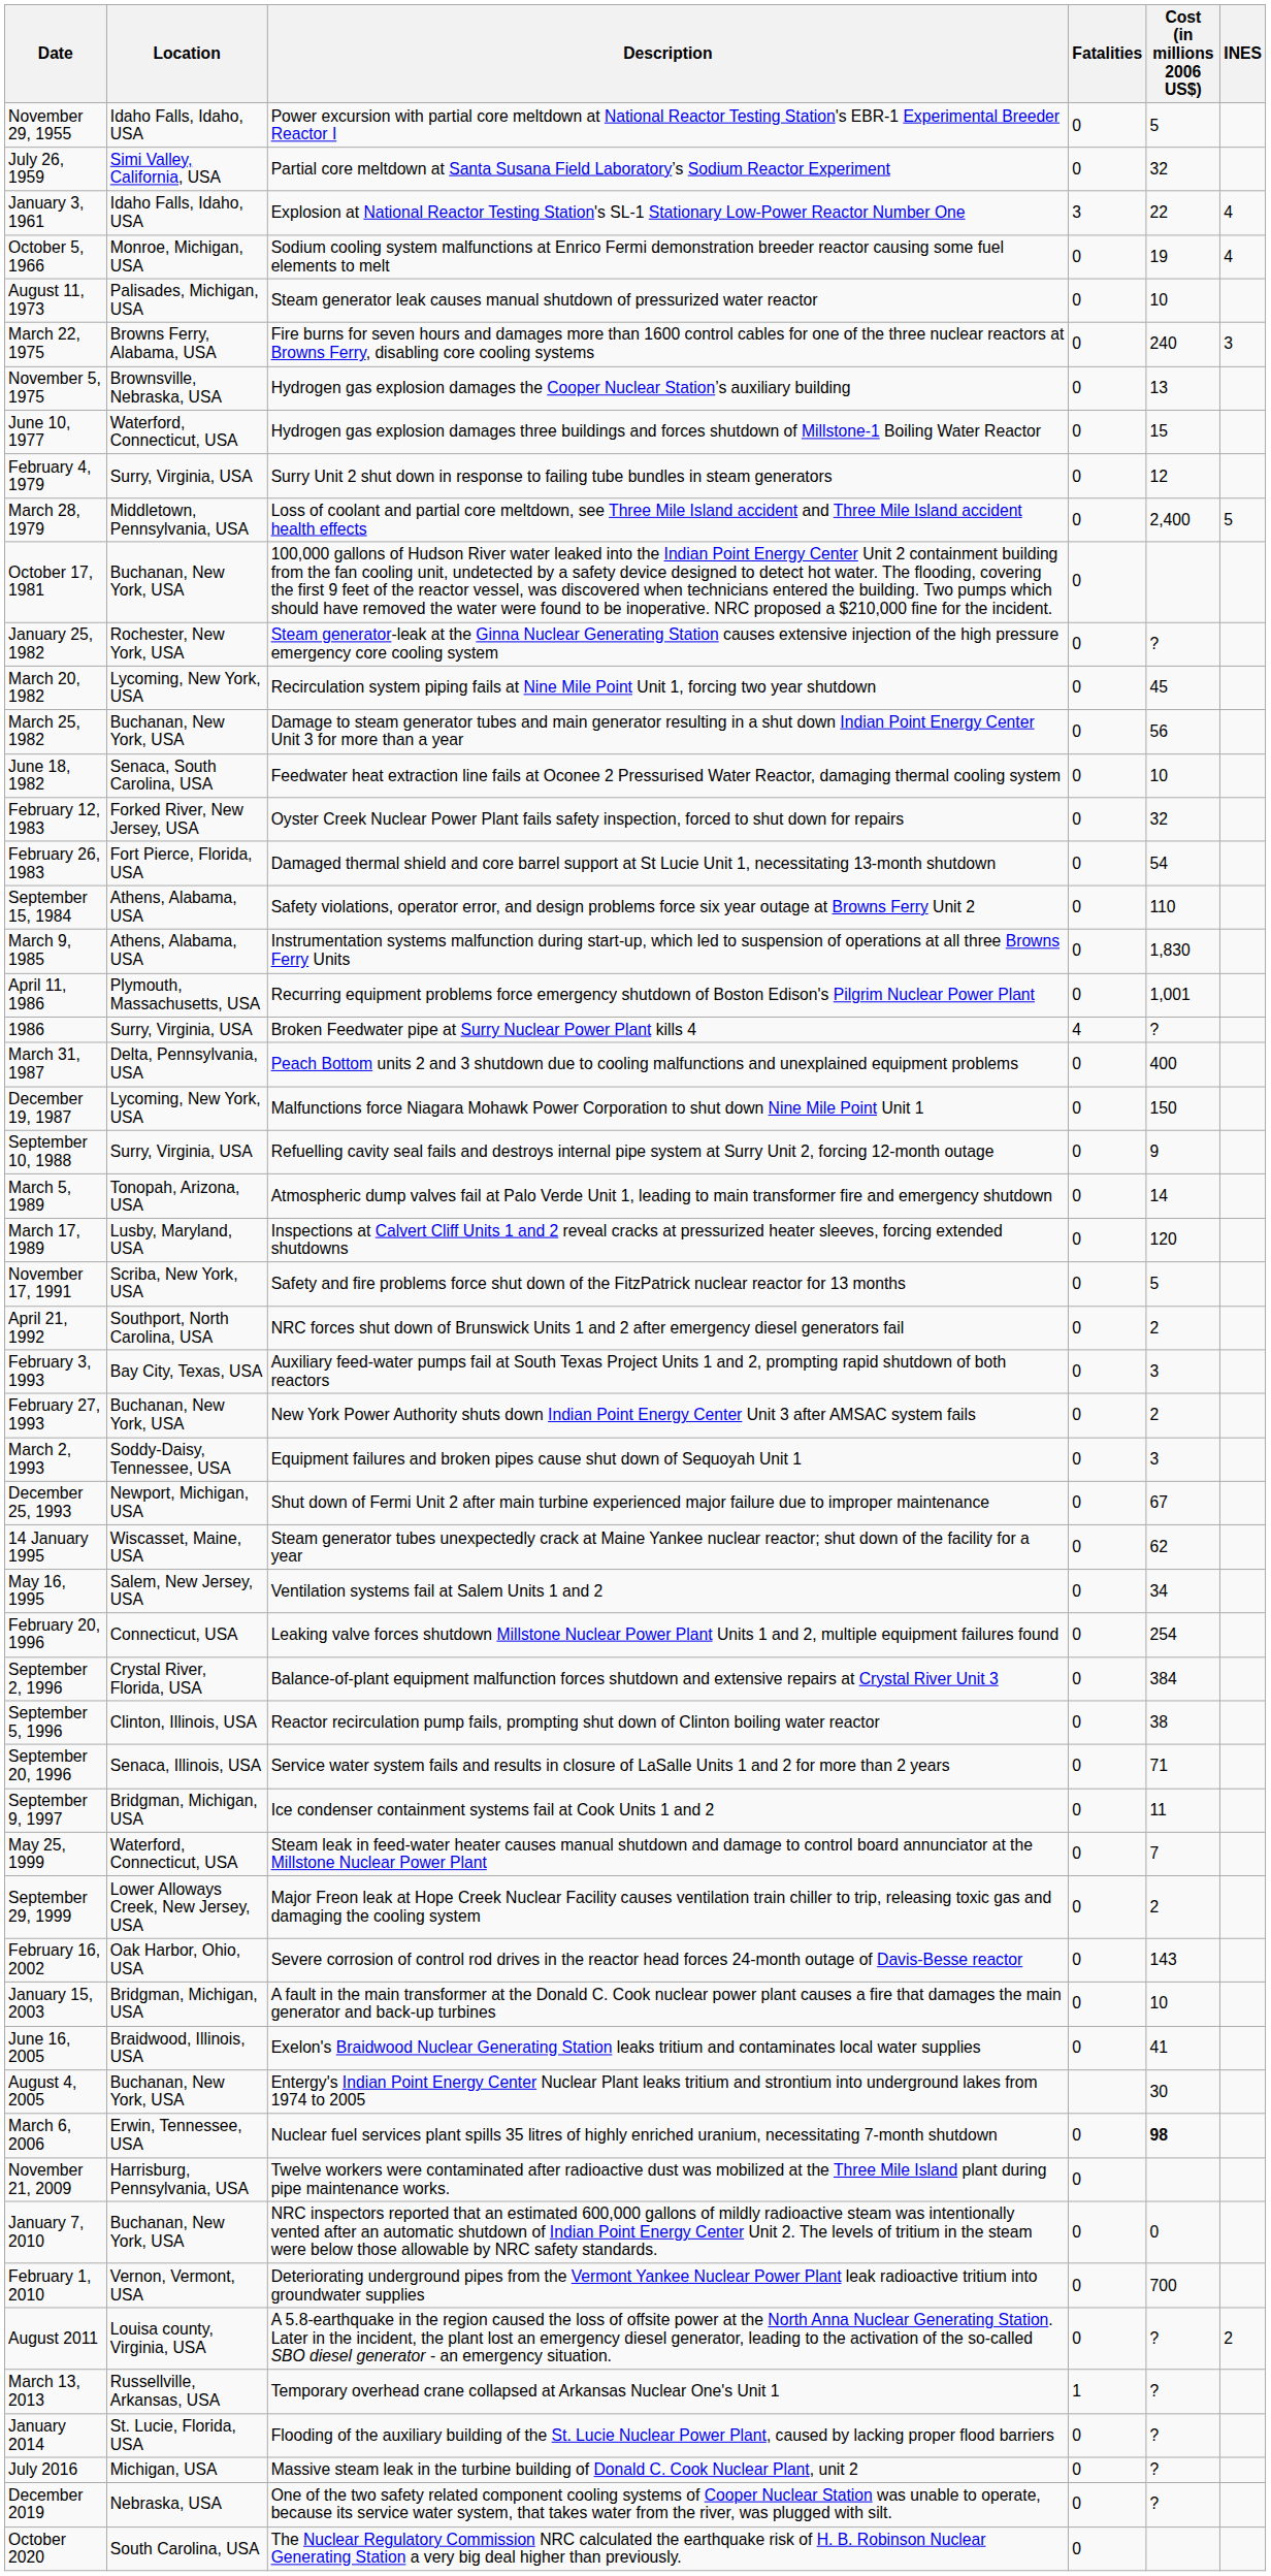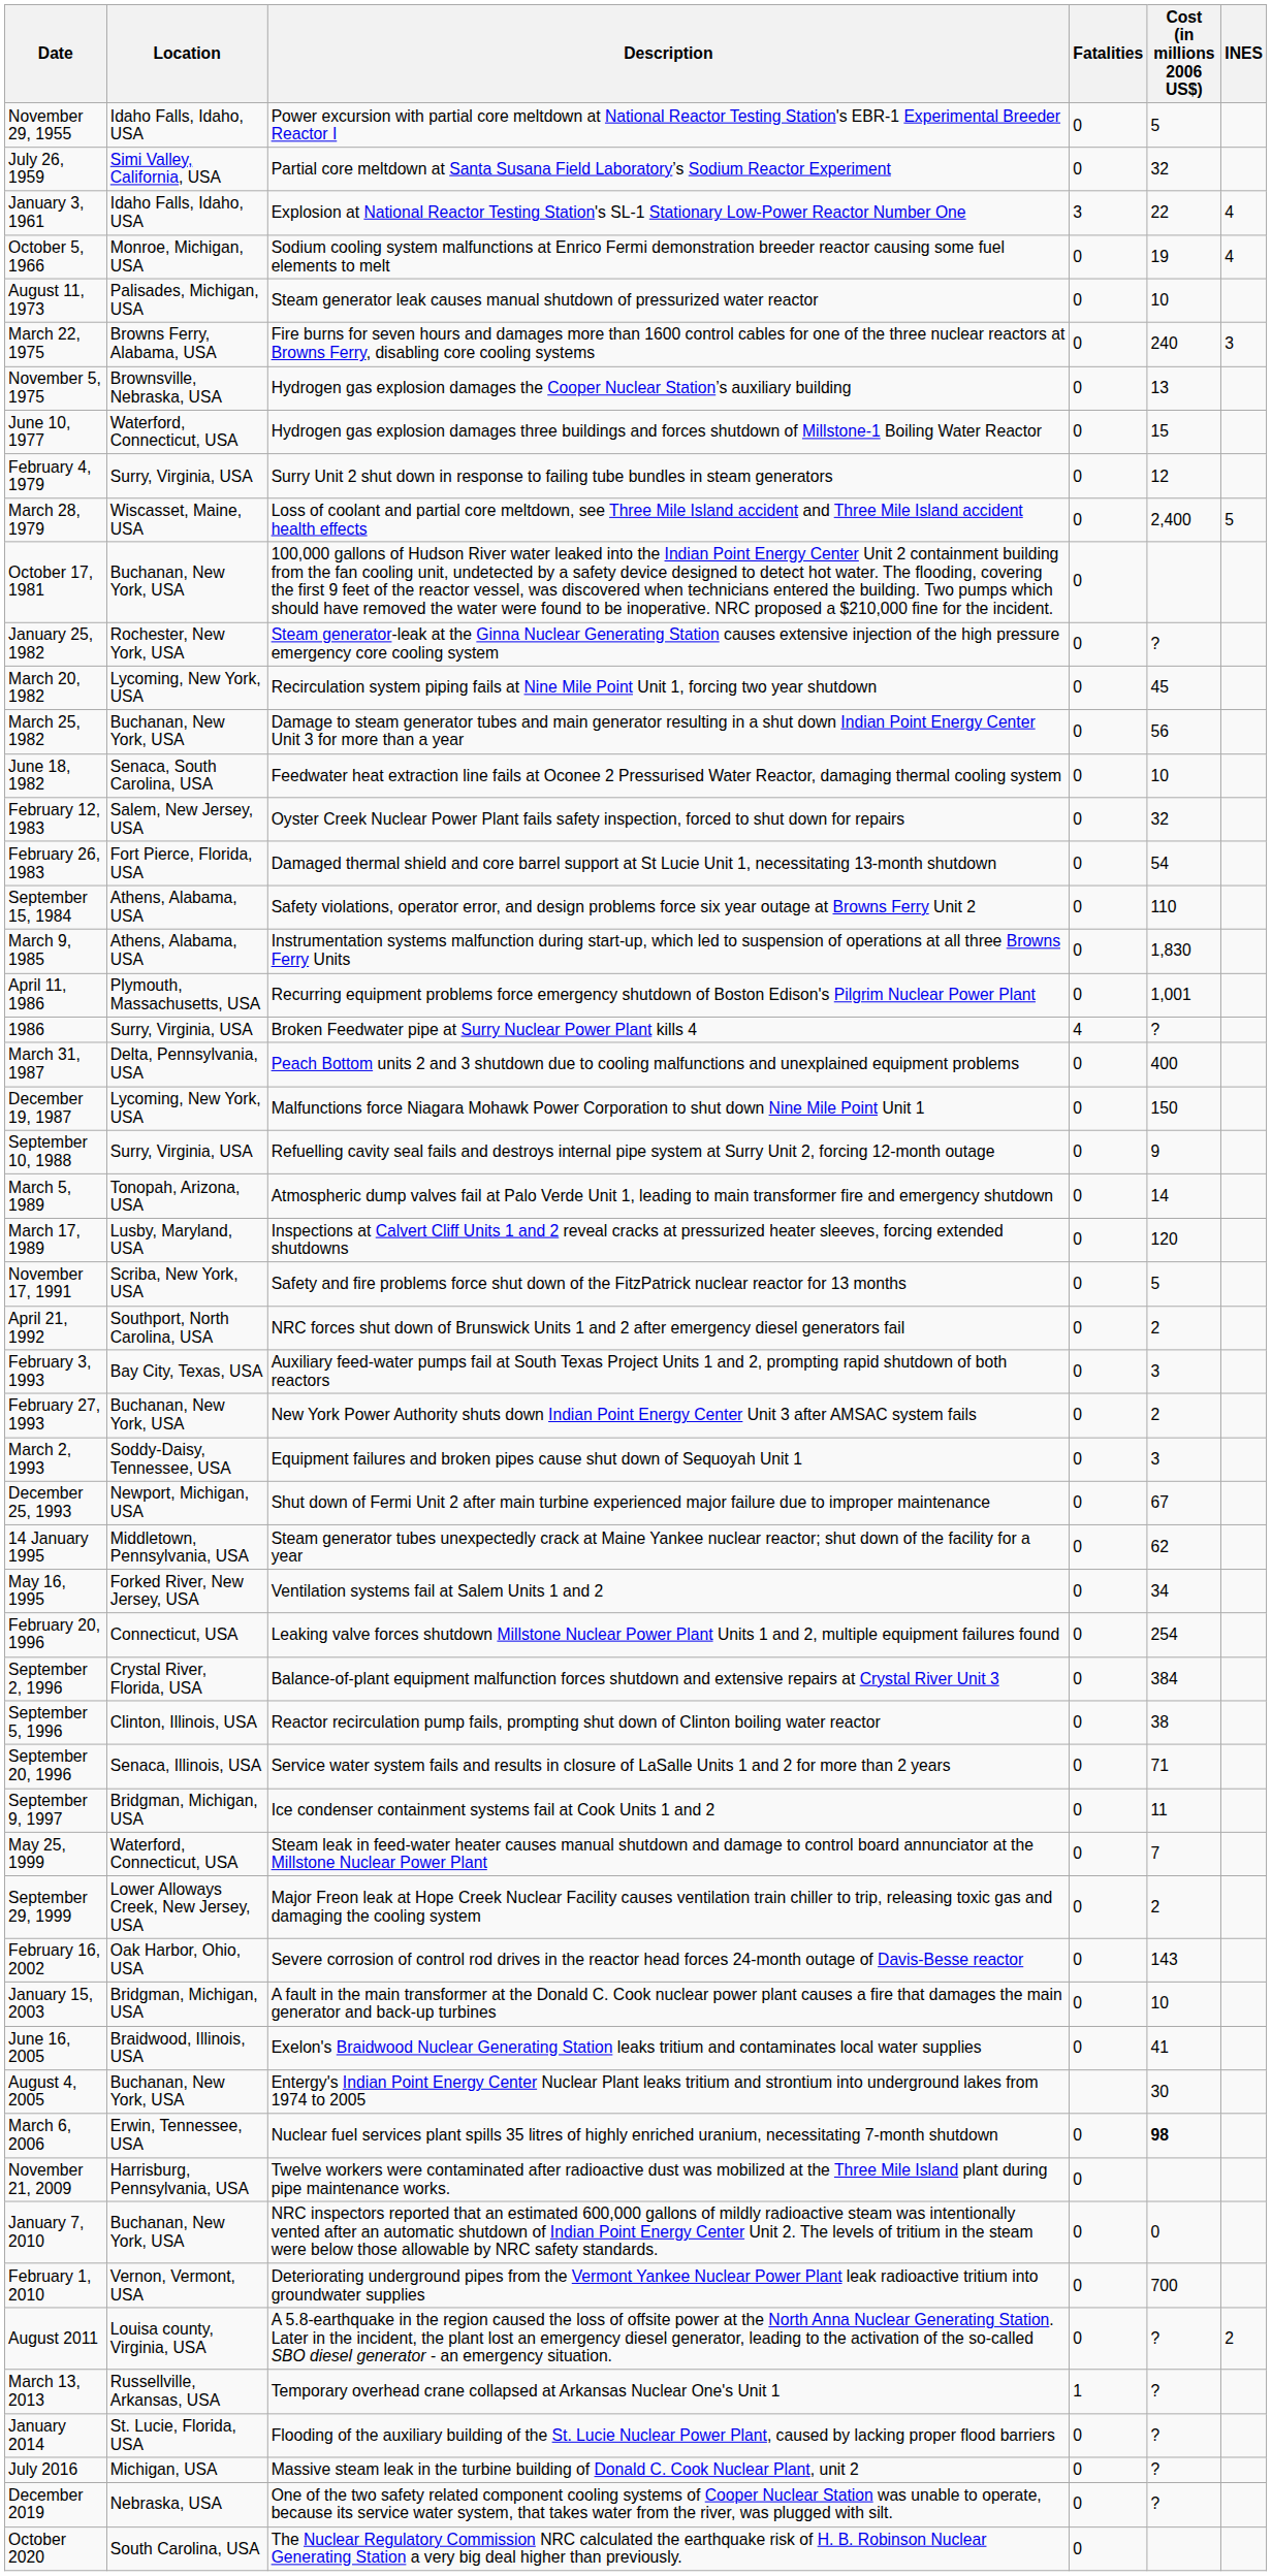March 28, 1979 | Location: Middletown, Pennsylvania, USA -> Wiscasset, Maine, USA
February 12, 1983 | Location: Forked River, New Jersey, USA -> Salem, New Jersey, USA
14 January 1995 | Location: Wiscasset, Maine, USA -> Middletown, Pennsylvania, USA
May 16, 1995 | Location: Salem, New Jersey, USA -> Forked River, New Jersey, USA
